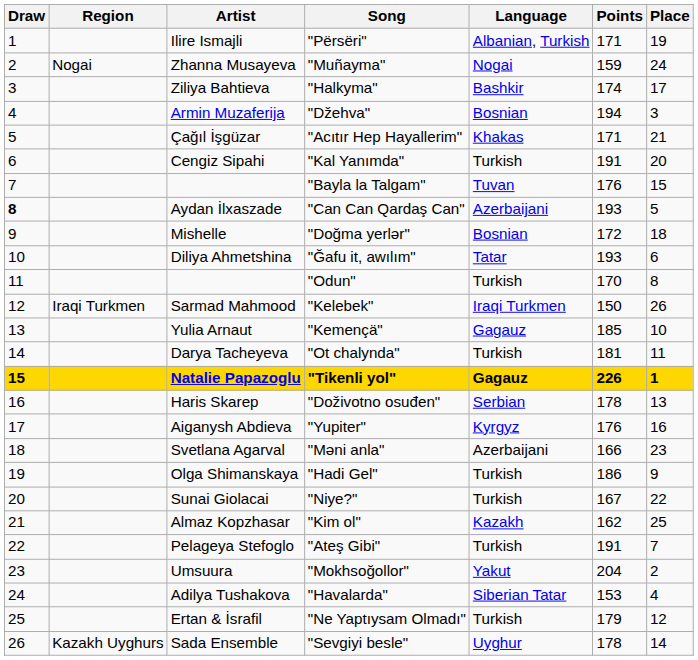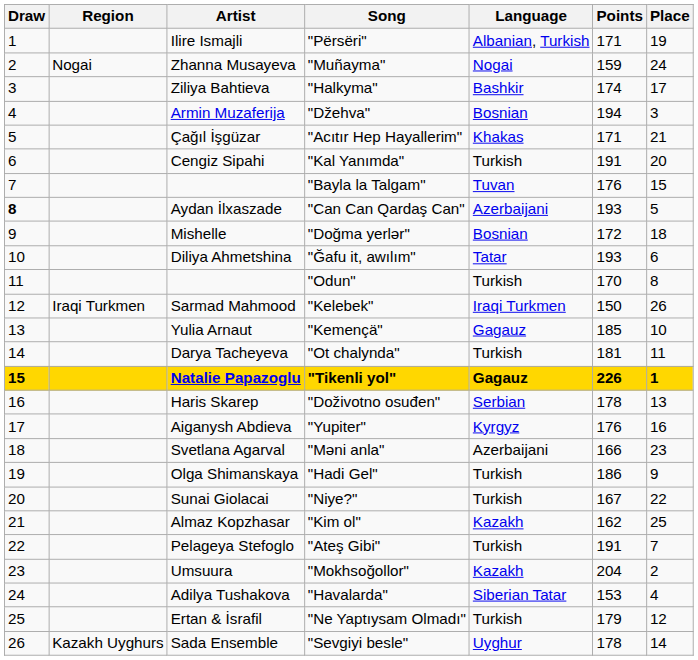"Mokhsoğollor" | Language: Yakut -> Kazakh
